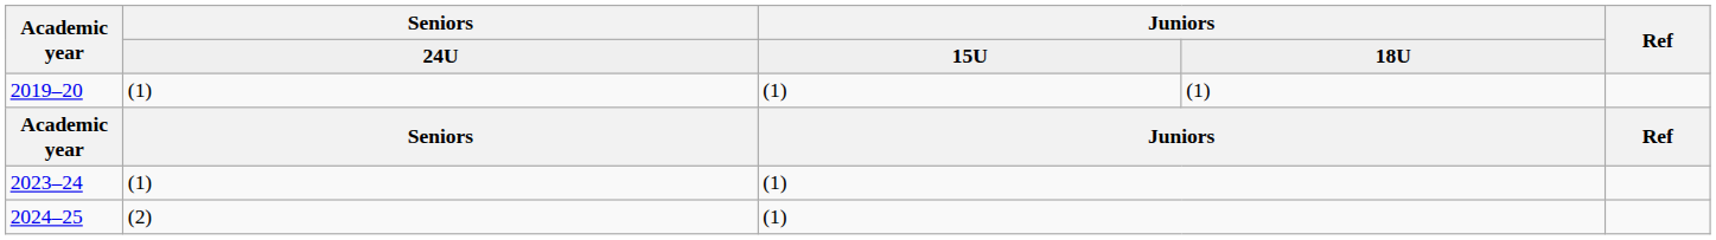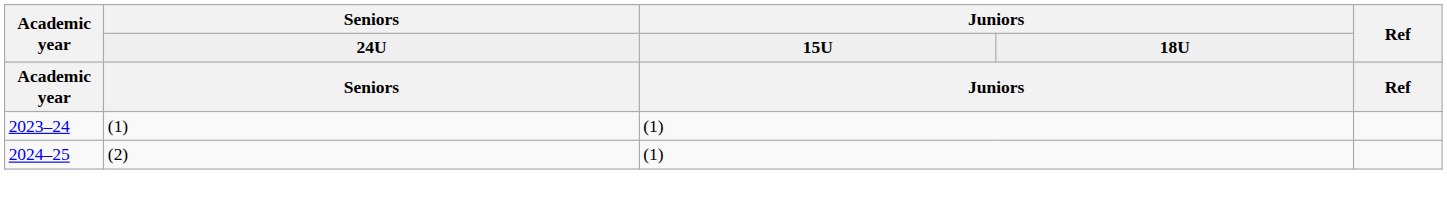- row: 2019–20 | (1) | (1) | (1)
